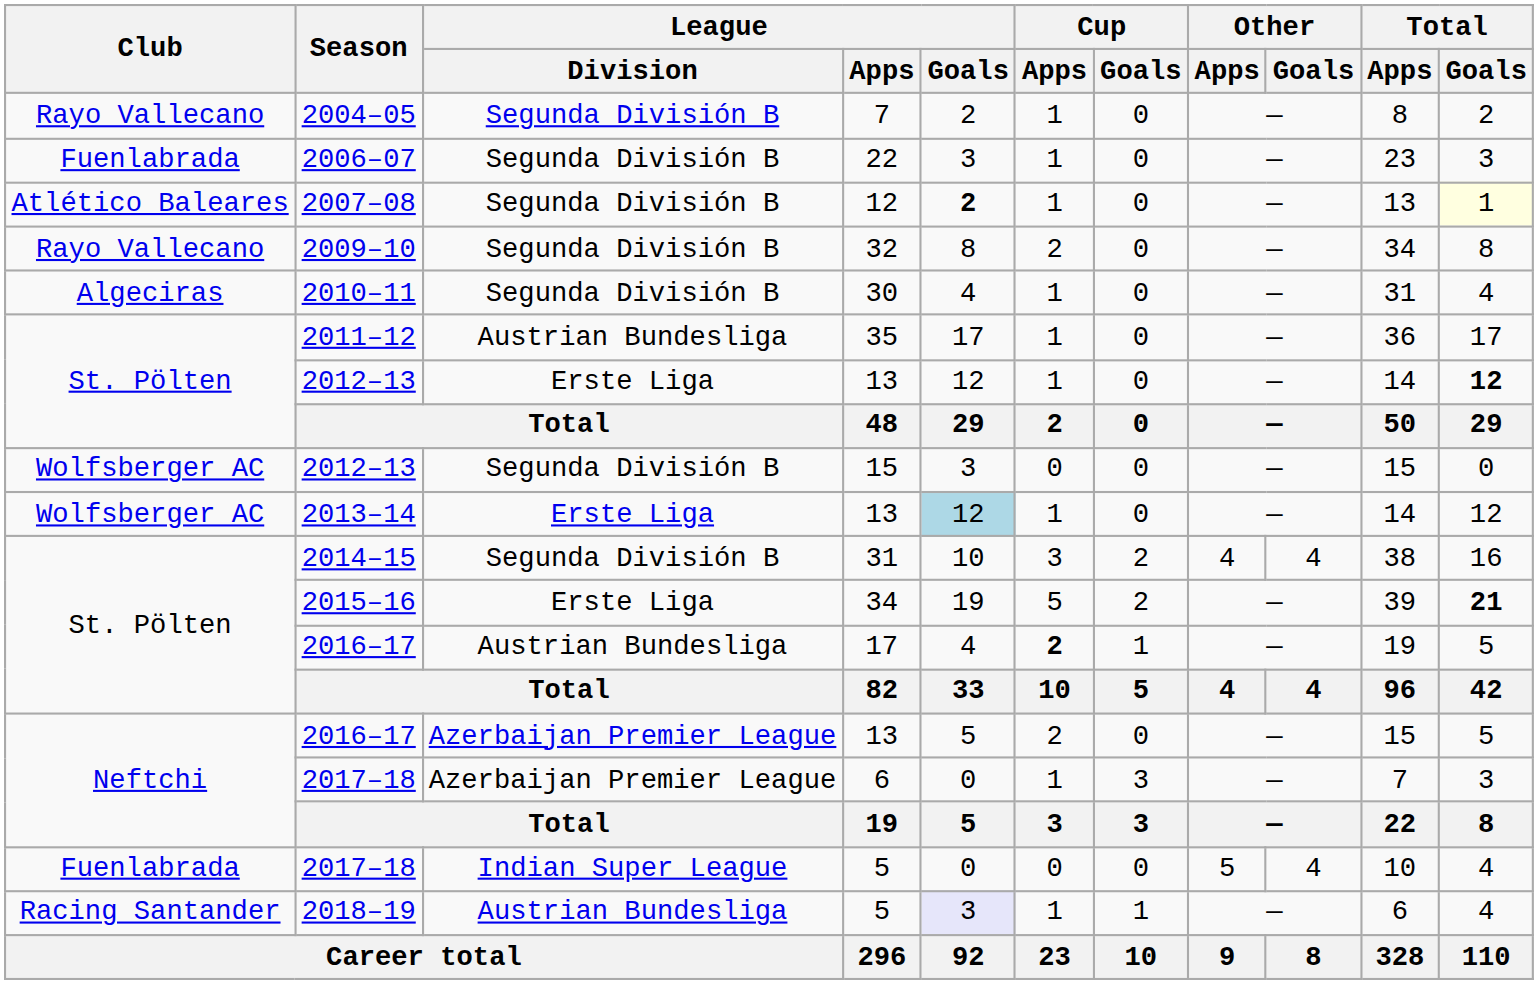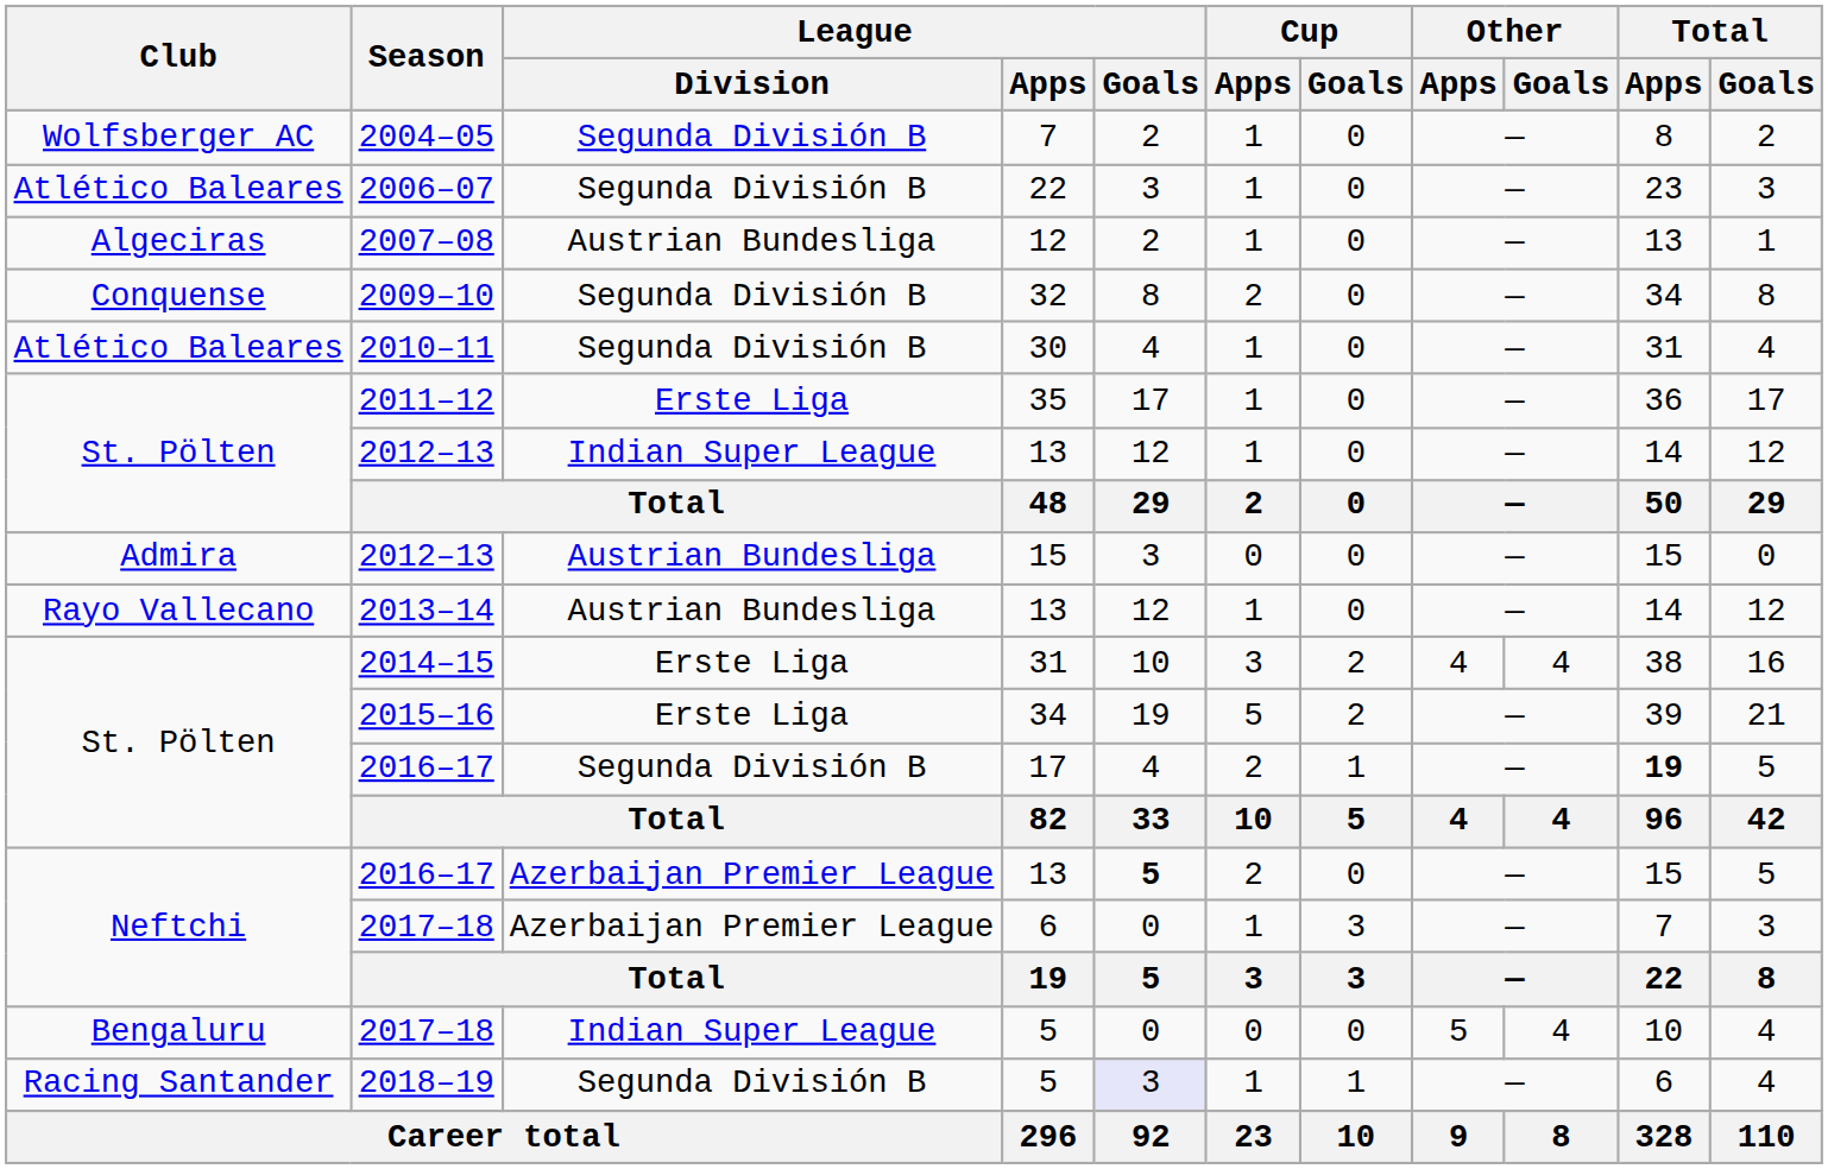2004–05 | Club: Rayo Vallecano -> Wolfsberger AC
2006–07 | Club: Fuenlabrada -> Atlético Baleares
2007–08 | Club: Atlético Baleares -> Algeciras
2007–08 | League / Division: Segunda División B -> Austrian Bundesliga
2007–08 | League / Goals: bold -> normal
2007–08 | Total / Goals: lightyellow background -> no background
2009–10 | Club: Rayo Vallecano -> Conquense
2010–11 | Club: Algeciras -> Atlético Baleares
2011–12 | League / Division: Austrian Bundesliga -> Erste Liga
2012–13 / 13 | League / Division: Erste Liga -> Indian Super League
2012–13 / 13 | Total / Goals: bold -> normal
2012–13 / 15 | Club: Wolfsberger AC -> Admira
2012–13 / 15 | League / Division: Segunda División B -> Austrian Bundesliga
2013–14 | Club: Wolfsberger AC -> Rayo Vallecano
2013–14 | League / Division: Erste Liga -> Austrian Bundesliga
2013–14 | League / Goals: lightblue background -> no background
2014–15 | League / Division: Segunda División B -> Erste Liga
2015–16 | Total / Goals: bold -> normal
2016–17 / 17 | League / Division: Austrian Bundesliga -> Segunda División B
2016–17 / 17 | Cup / Apps: bold -> normal
2016–17 / 17 | Total / Apps: normal -> bold
2016–17 / 13 | League / Goals: normal -> bold
2017–18 / 5 | Club: Fuenlabrada -> Bengaluru
2018–19 | League / Division: Austrian Bundesliga -> Segunda División B
